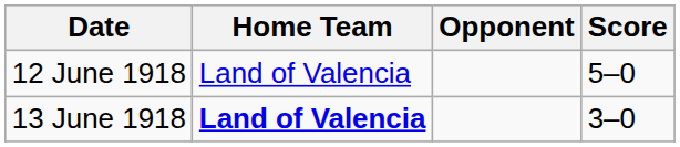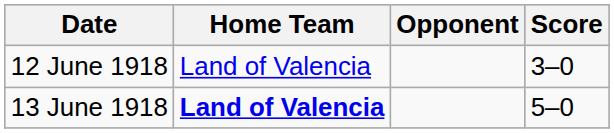12 June 1918 | Score: 5–0 -> 3–0
13 June 1918 | Score: 3–0 -> 5–0
